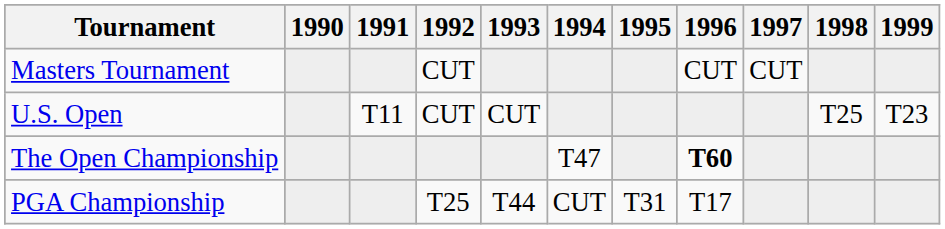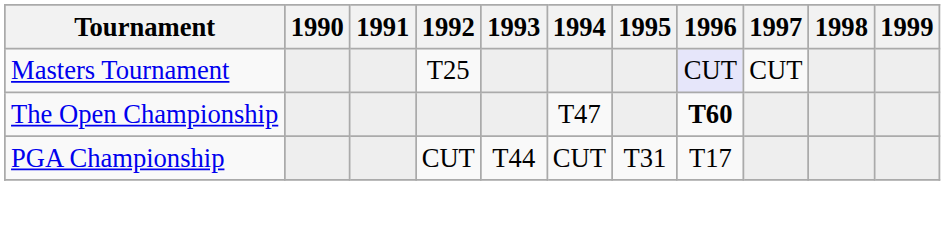Masters Tournament | 1992: CUT -> T25
Masters Tournament | 1996: no background -> lavender background
- row: U.S. Open | T11 | CUT | CUT | T25 | T23
PGA Championship | 1992: T25 -> CUT
